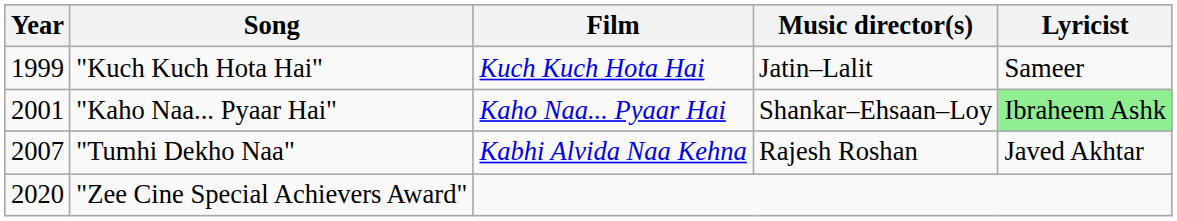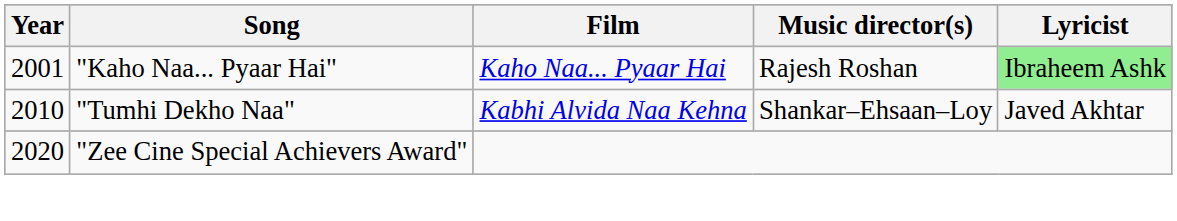- row: 1999 | "Kuch Kuch Hota Hai" | Kuch Kuch Hota Hai | Jatin–Lalit | Sameer
"Kaho Naa... Pyaar Hai" | Music director(s): Shankar–Ehsaan–Loy -> Rajesh Roshan
"Tumhi Dekho Naa" | Year: 2007 -> 2010
"Tumhi Dekho Naa" | Music director(s): Rajesh Roshan -> Shankar–Ehsaan–Loy
